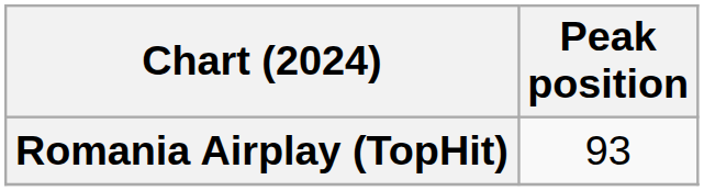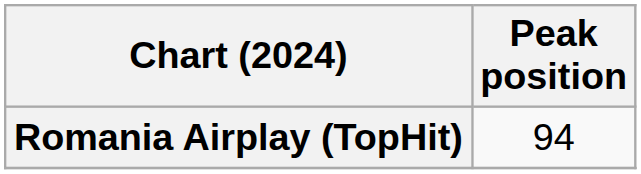Romania Airplay (TopHit) | Peak position: 93 -> 94
